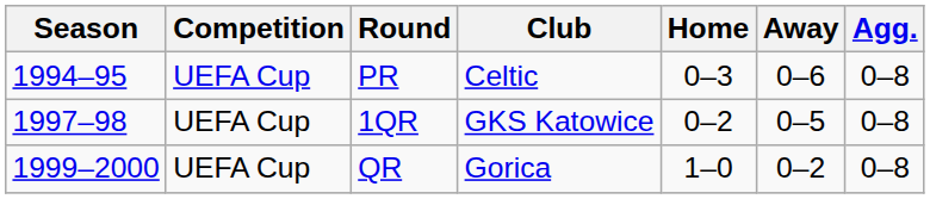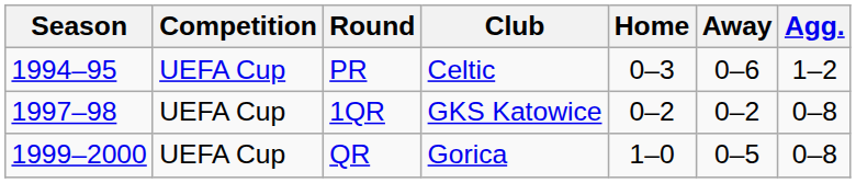PR | Agg.: 0–8 -> 1–2
1QR | Away: 0–5 -> 0–2
QR | Away: 0–2 -> 0–5
